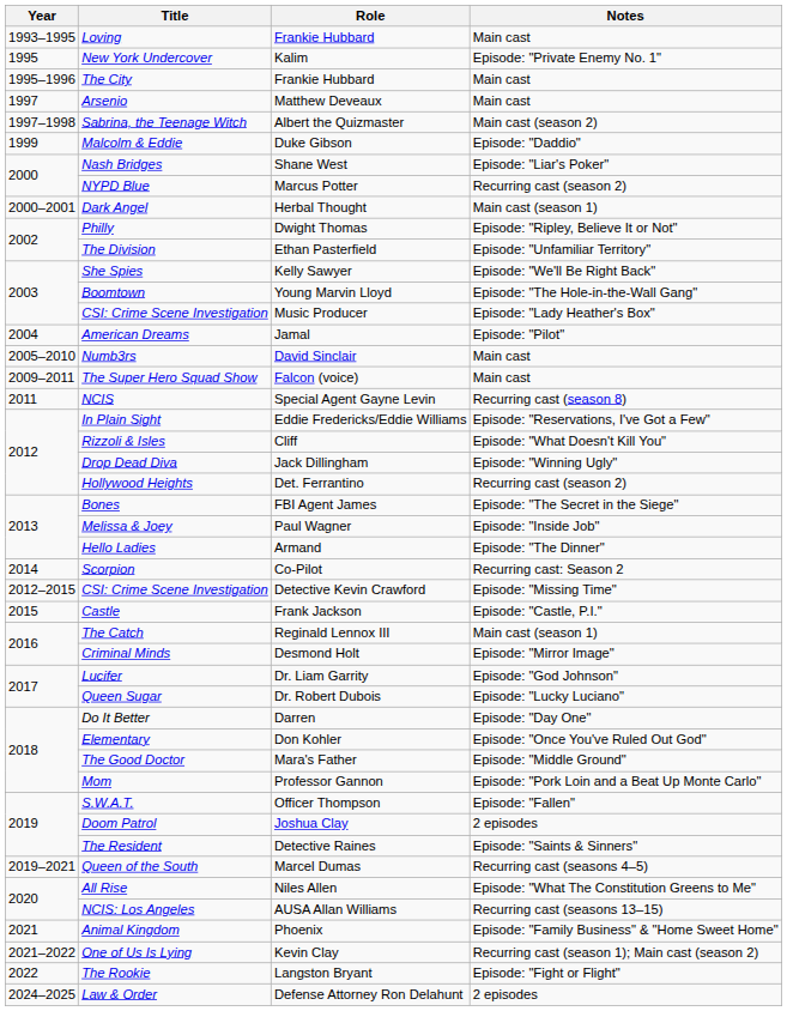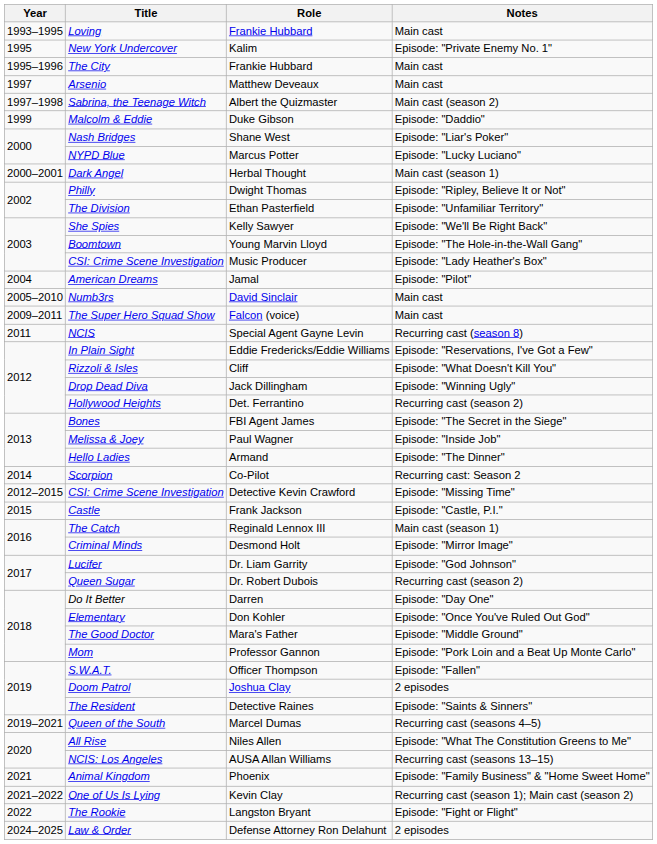NYPD Blue | Notes: Recurring cast (season 2) -> Episode: "Lucky Luciano"
Queen Sugar | Notes: Episode: "Lucky Luciano" -> Recurring cast (season 2)
